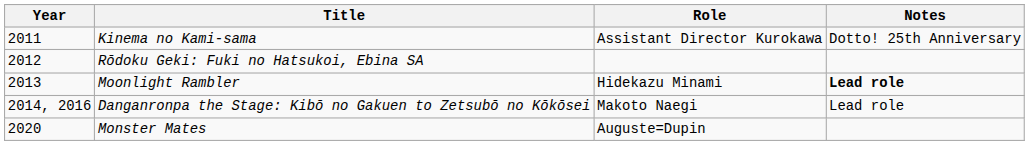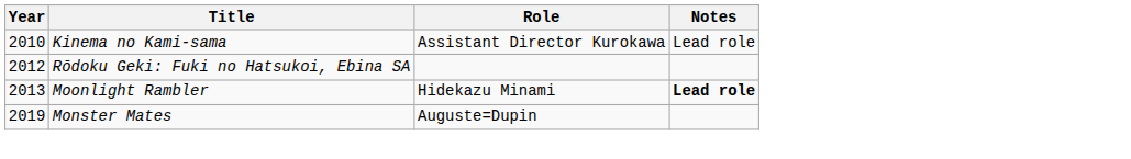Kinema no Kami-sama | Year: 2011 -> 2010
Kinema no Kami-sama | Notes: Dotto! 25th Anniversary -> Lead role
- row: 2014, 2016 | Danganronpa the Stage: Kibō no Gakuen to Zetsubō no Kōkōsei | Makoto Naegi | Lead role
Monster Mates | Year: 2020 -> 2019
